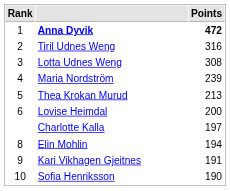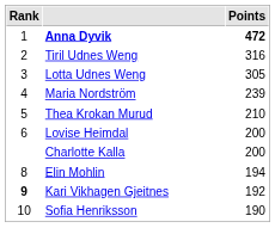Lotta Udnes Weng | Points: 308 -> 305
Thea Krokan Murud | Points: 213 -> 210
Charlotte Kalla | Points: 197 -> 200
Kari Vikhagen Gjeitnes | Rank: normal -> bold
Kari Vikhagen Gjeitnes | Points: 191 -> 192
